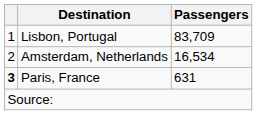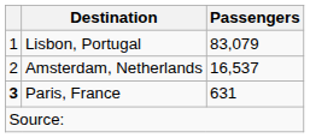Lisbon, Portugal | Passengers: 83,709 -> 83,079
Amsterdam, Netherlands | Passengers: 16,534 -> 16,537
